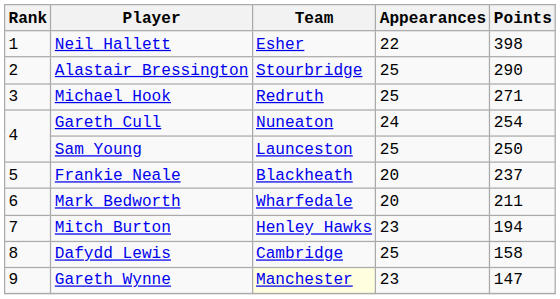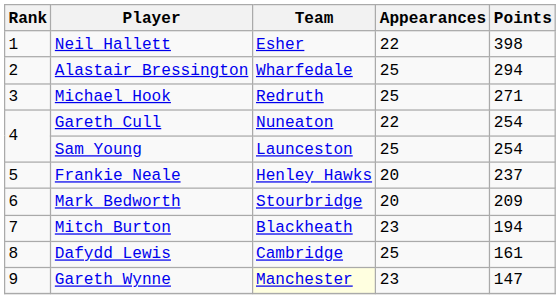Alastair Bressington | Team: Stourbridge -> Wharfedale
Alastair Bressington | Points: 290 -> 294
Gareth Cull | Appearances: 24 -> 22
Sam Young | Points: 250 -> 254
Frankie Neale | Team: Blackheath -> Henley Hawks
Mark Bedworth | Team: Wharfedale -> Stourbridge
Mark Bedworth | Points: 211 -> 209
Mitch Burton | Team: Henley Hawks -> Blackheath
Dafydd Lewis | Points: 158 -> 161
